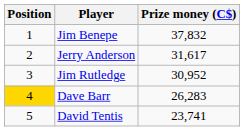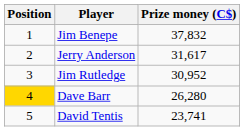Dave Barr | Prize money (C$): 26,283 -> 26,280
